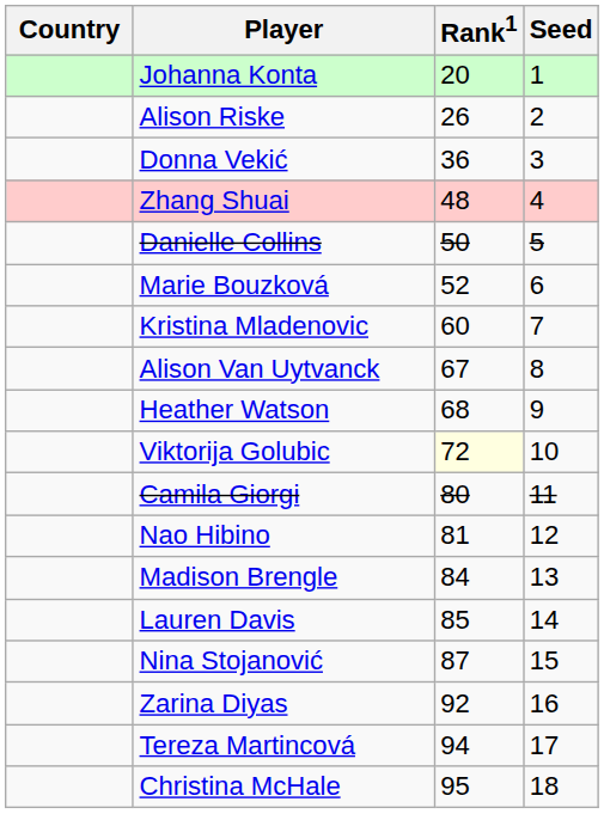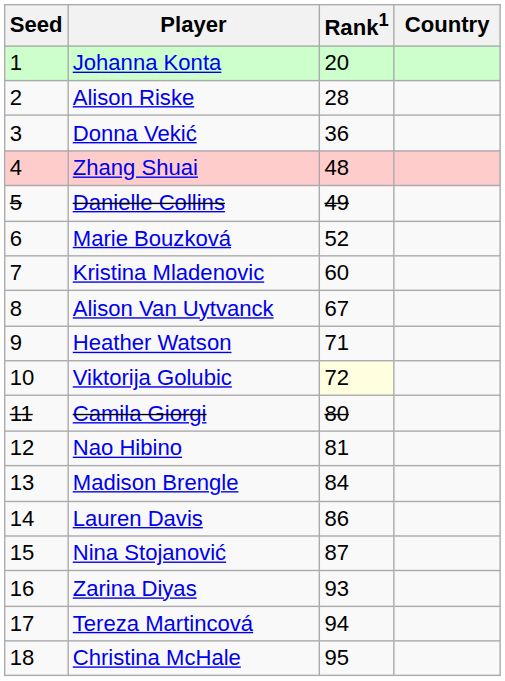columns swapped: Country <-> Seed
Alison Riske | Rank1: 26 -> 28
Danielle Collins | Rank1: 50 -> 49
Heather Watson | Rank1: 68 -> 71
Lauren Davis | Rank1: 85 -> 86
Zarina Diyas | Rank1: 92 -> 93
